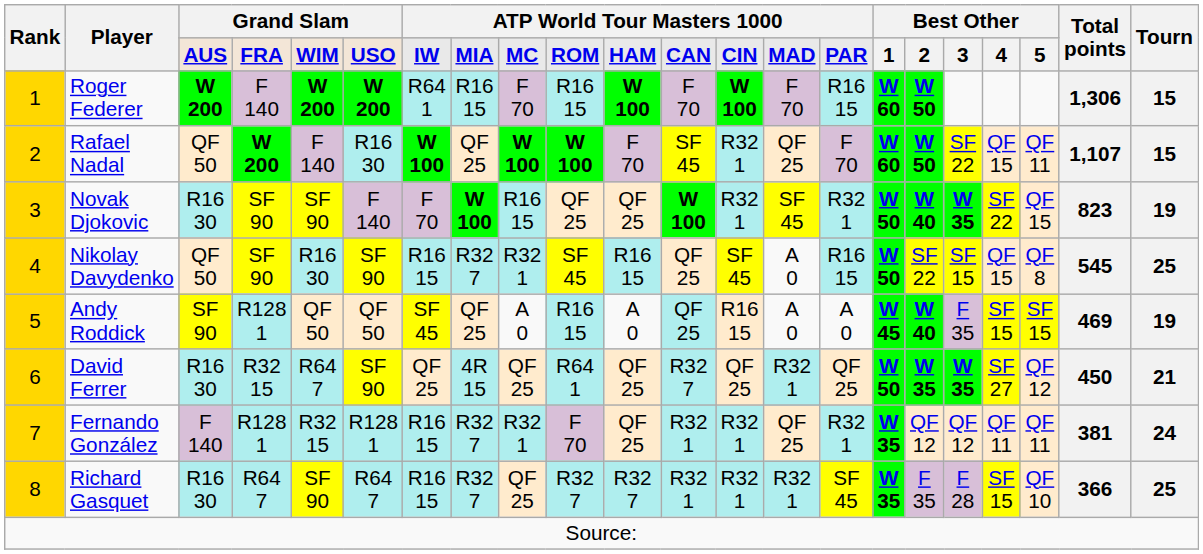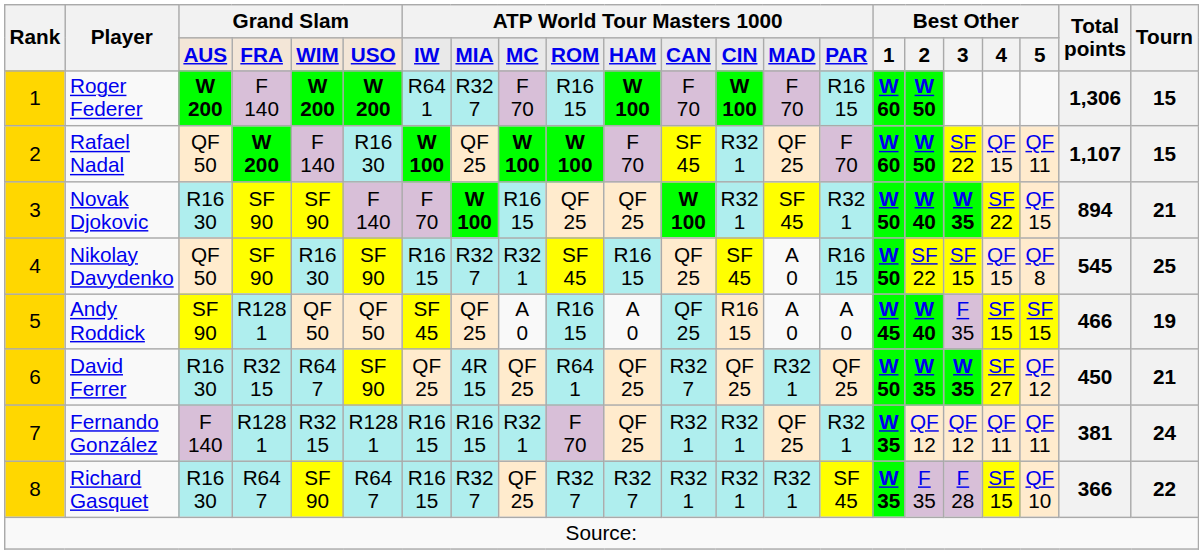Roger Federer | column 8: R16 15 -> R32 7
Novak Djokovic | Total points: 823 -> 894
Novak Djokovic | Tourn: 19 -> 21
Andy Roddick | Total points: 469 -> 466
Fernando González | column 8: R32 7 -> R16 15
Richard Gasquet | Tourn: 25 -> 22
